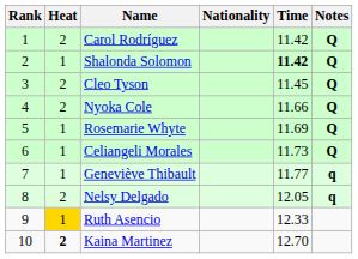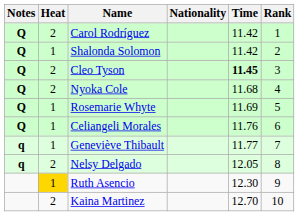columns swapped: Rank <-> Notes
Shalonda Solomon | Time: bold -> normal
Cleo Tyson | Time: normal -> bold
Nyoka Cole | Time: 11.66 -> 11.68
Celiangeli Morales | Time: 11.73 -> 11.76
Ruth Asencio | Time: 12.33 -> 12.30
Kaina Martinez | Heat: bold -> normal
